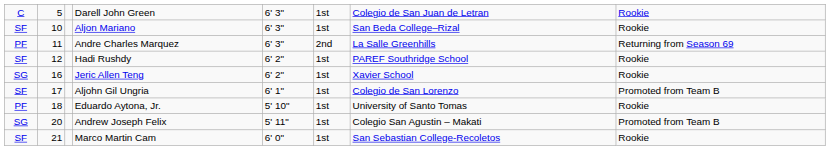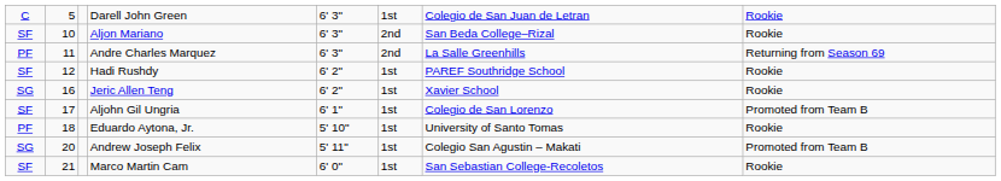Aljon Mariano | column 6: 1st -> 2nd
